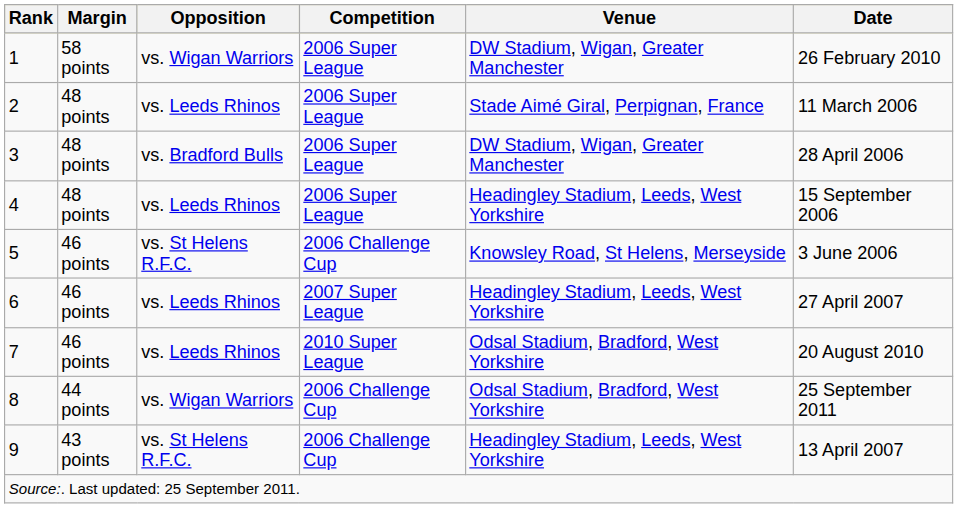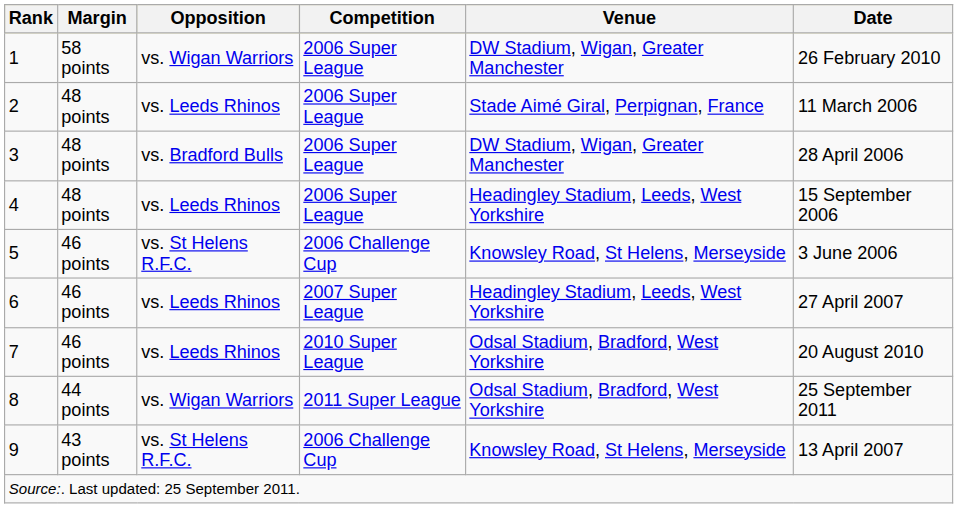8 | Competition: 2006 Challenge Cup -> 2011 Super League
9 | Venue: Headingley Stadium, Leeds, West Yorkshire -> Knowsley Road, St Helens, Merseyside
